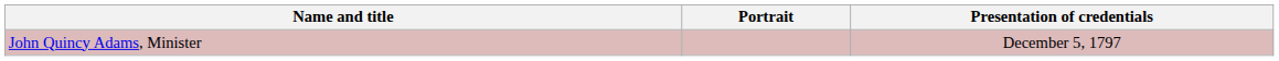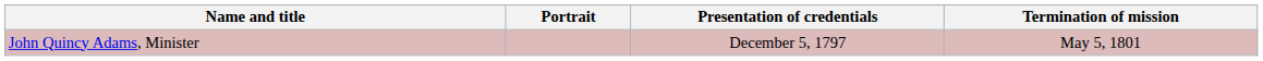+ column: Termination of mission | May 5, 1801
